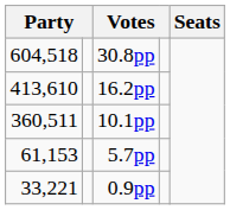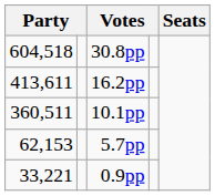16.2pp | column 1: 413,610 -> 413,611
5.7pp | column 1: 61,153 -> 62,153
